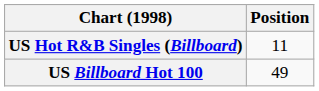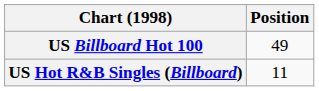rows swapped: US Billboard Hot 100 <-> US Hot R&B Singles (Billboard)
